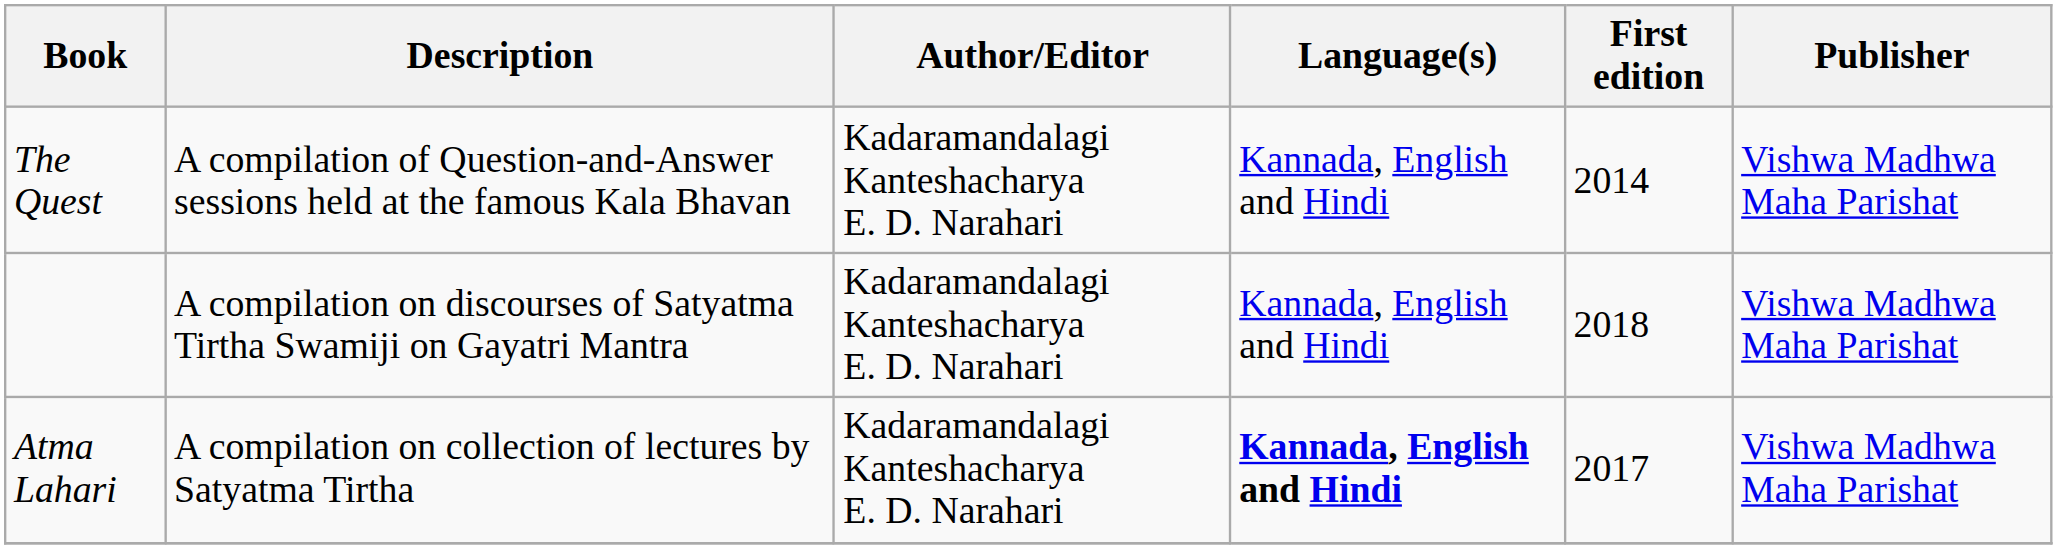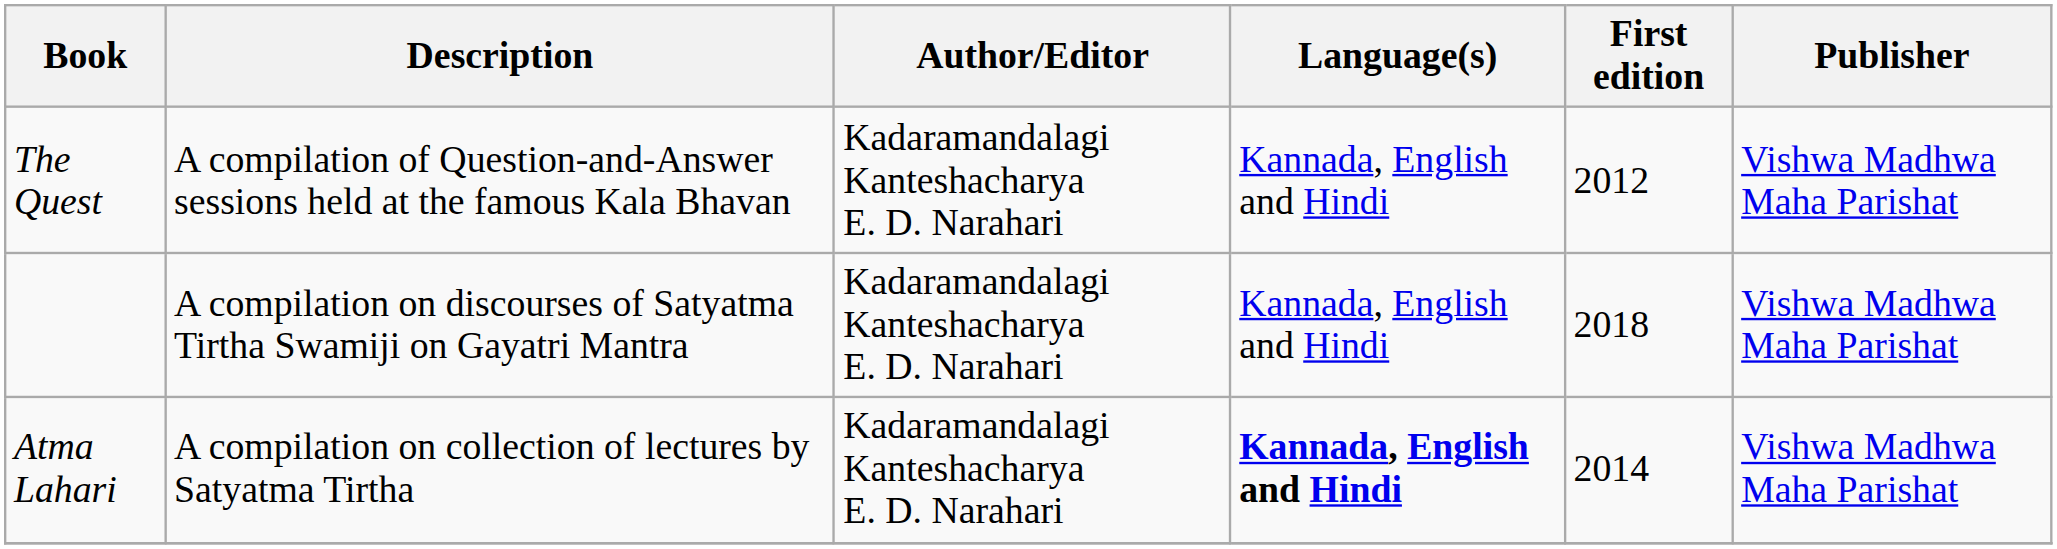The Quest | First edition: 2014 -> 2012
Atma Lahari | First edition: 2017 -> 2014
